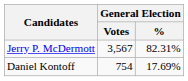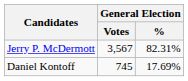Daniel Kontoff | General Election / Votes: 754 -> 745
